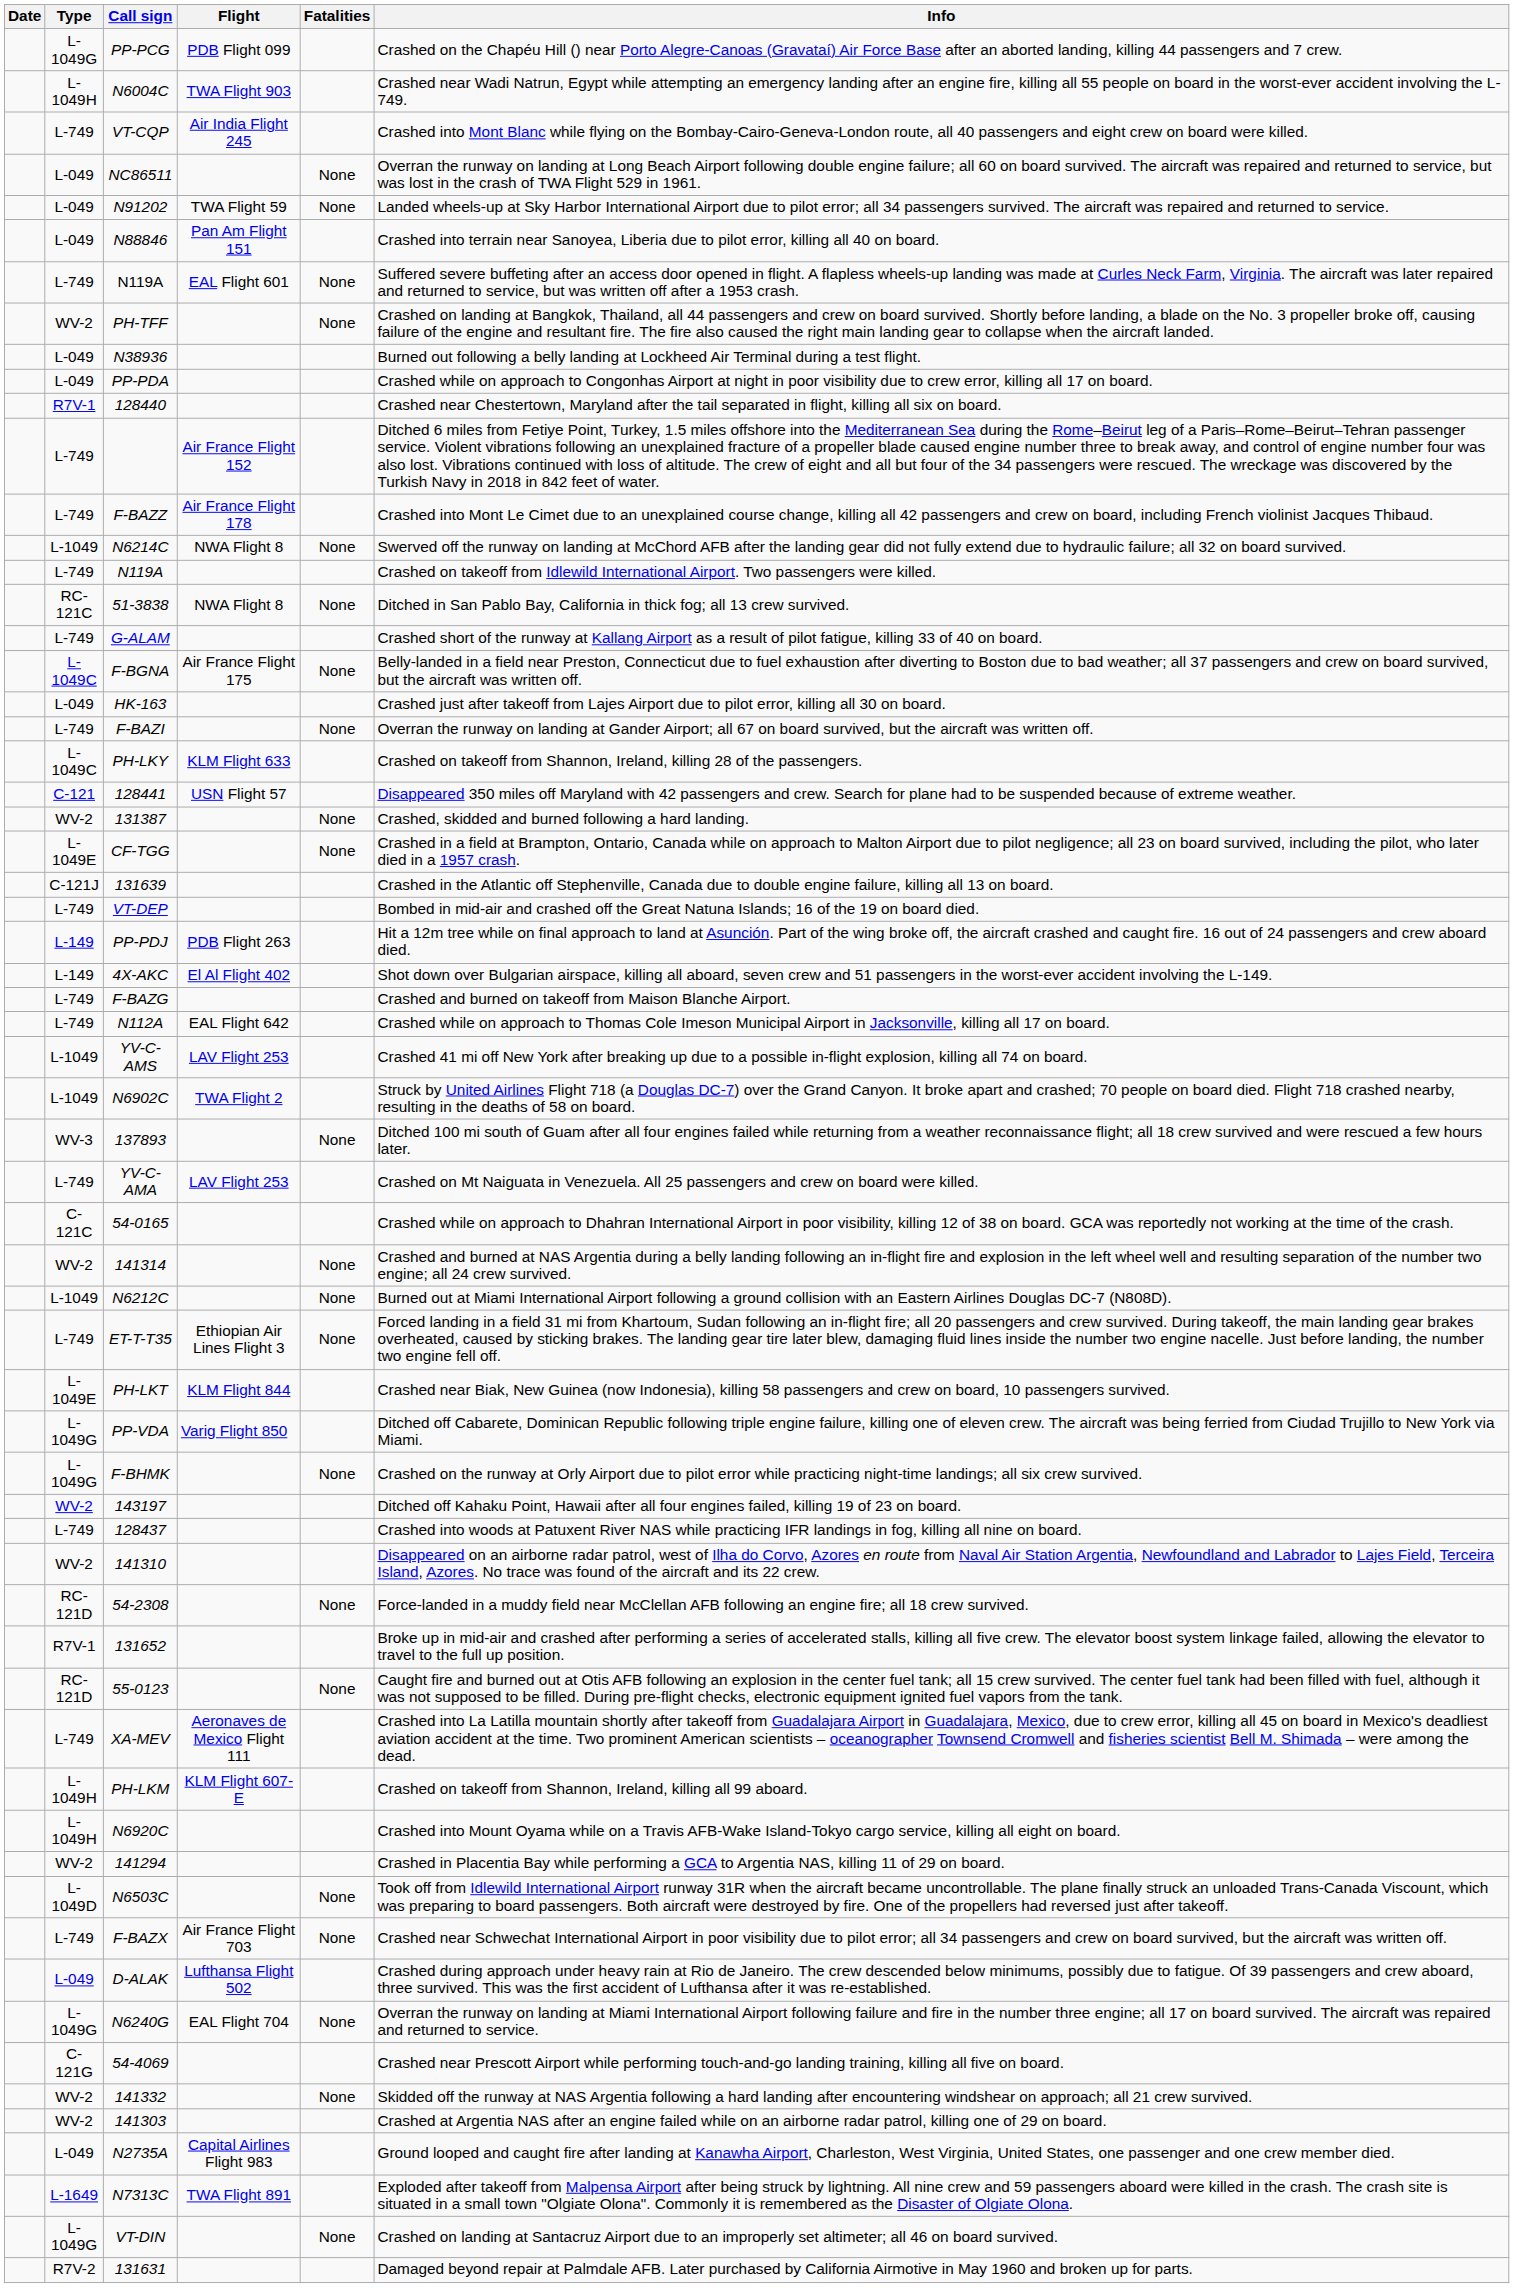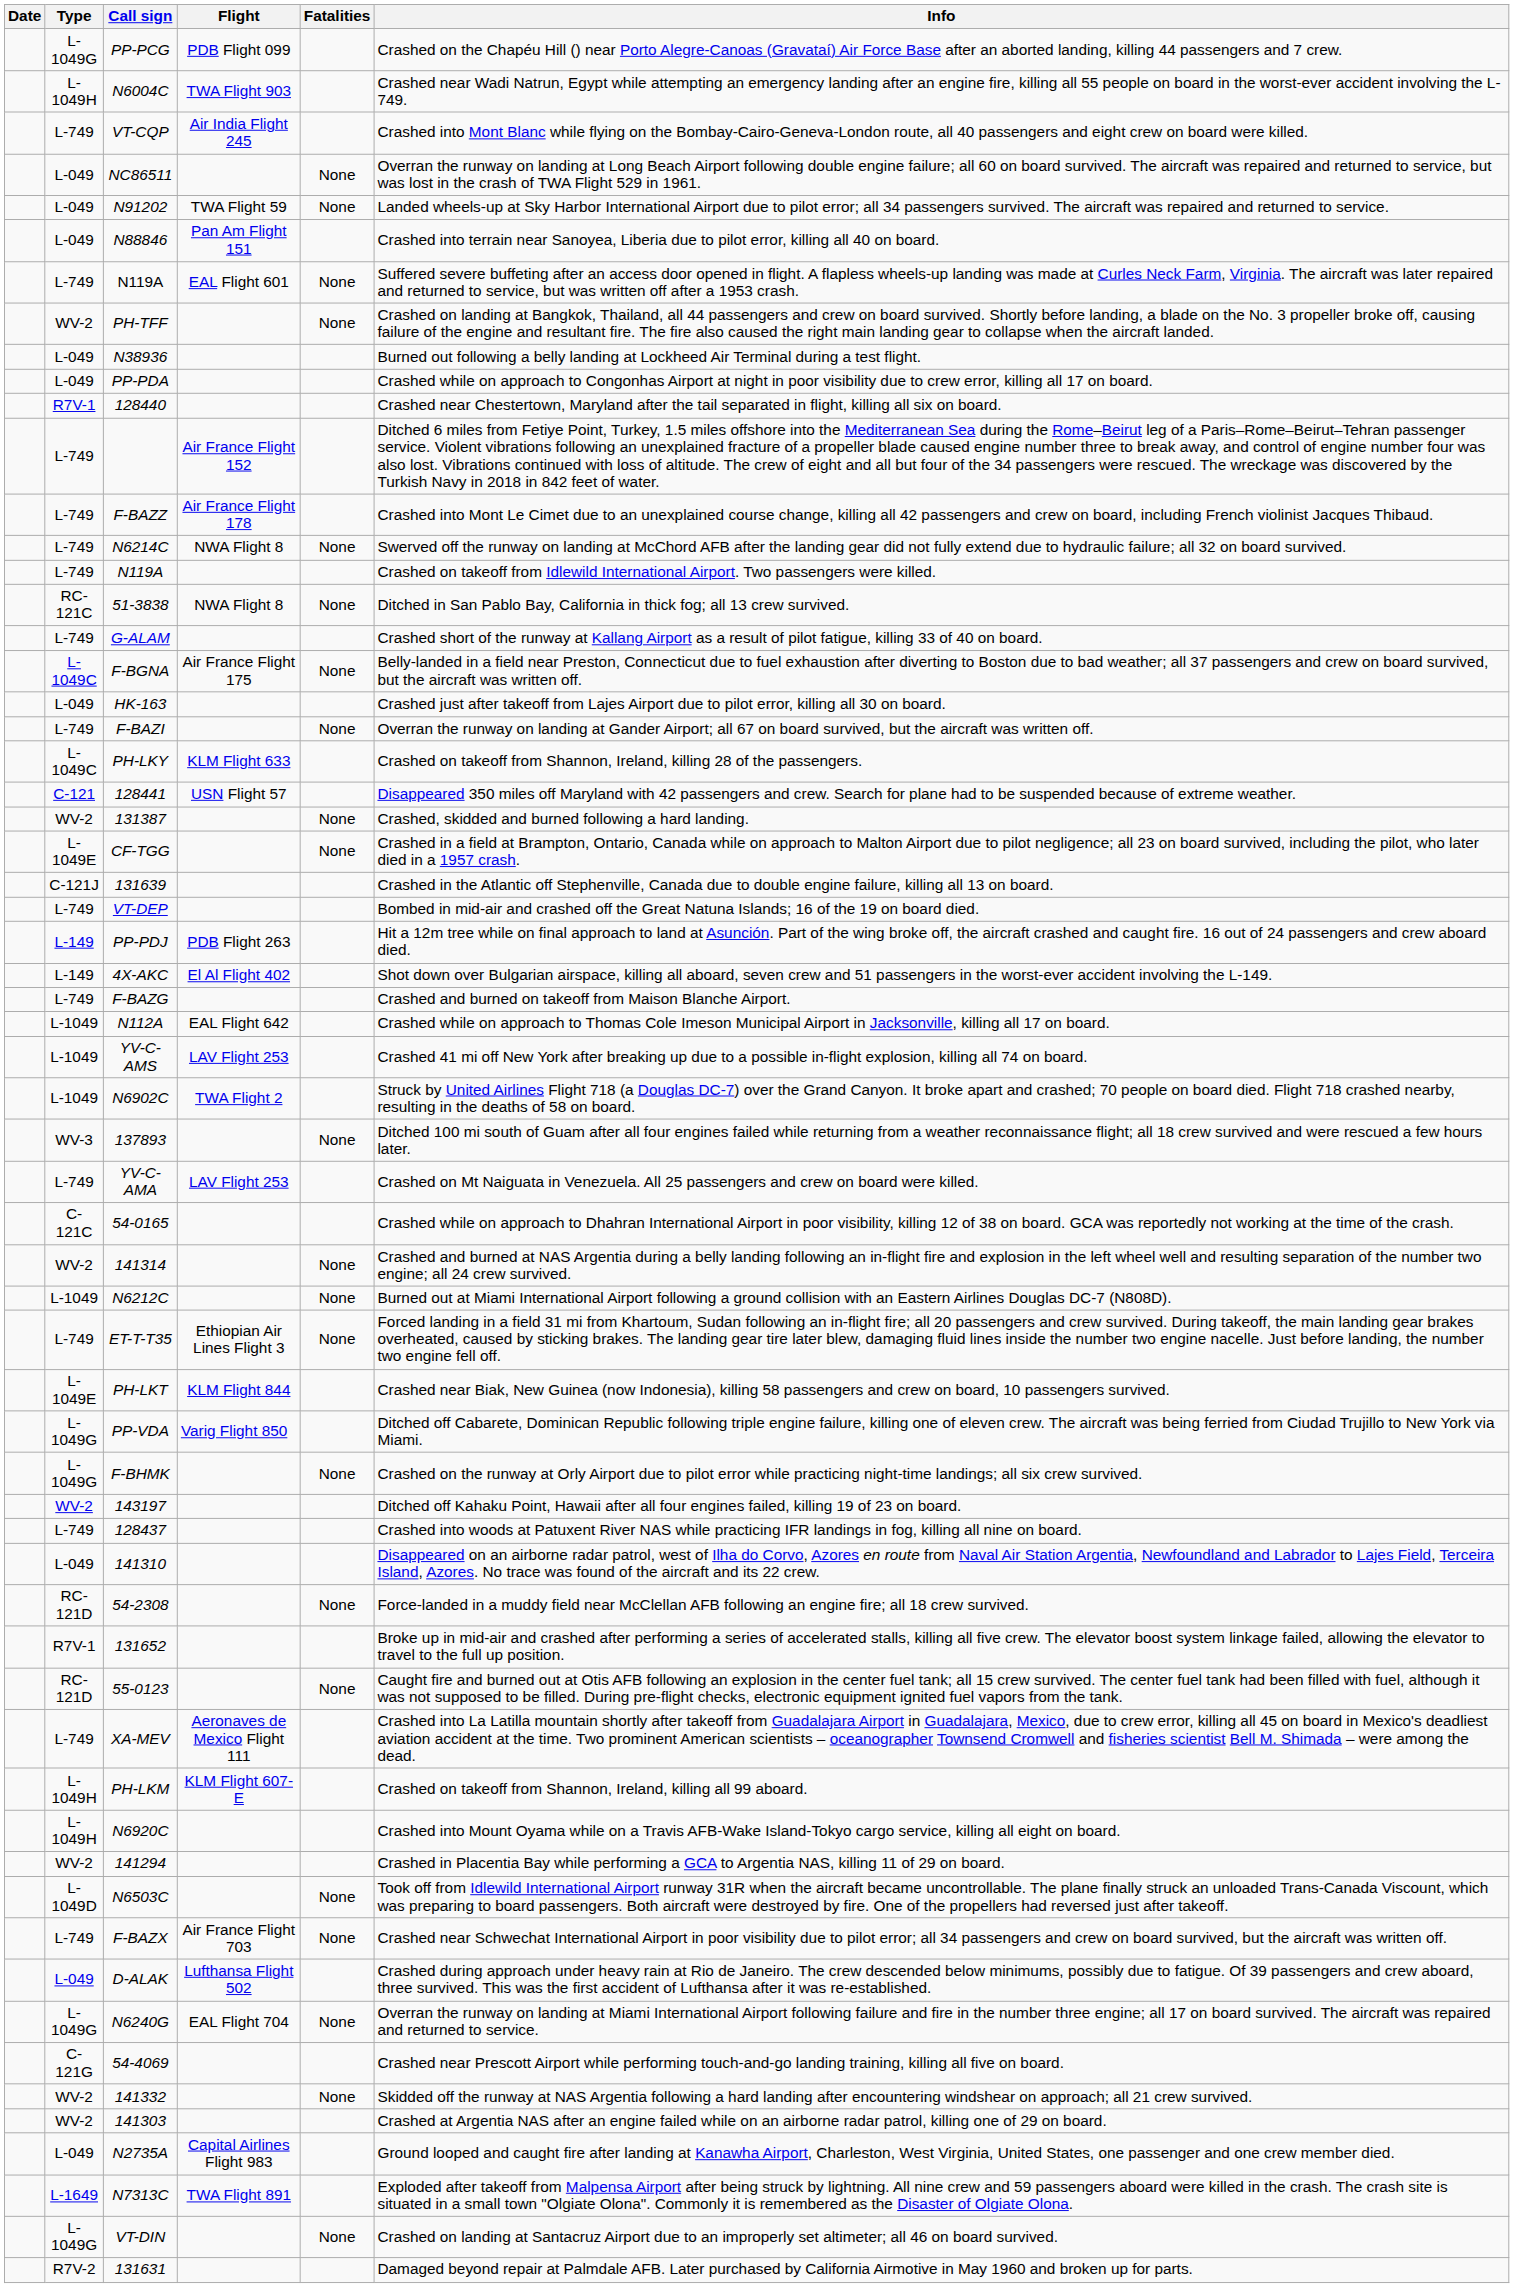N6214C | Type: L-1049 -> L-749
N112A | Type: L-749 -> L-1049
141310 | Type: WV-2 -> L-049
